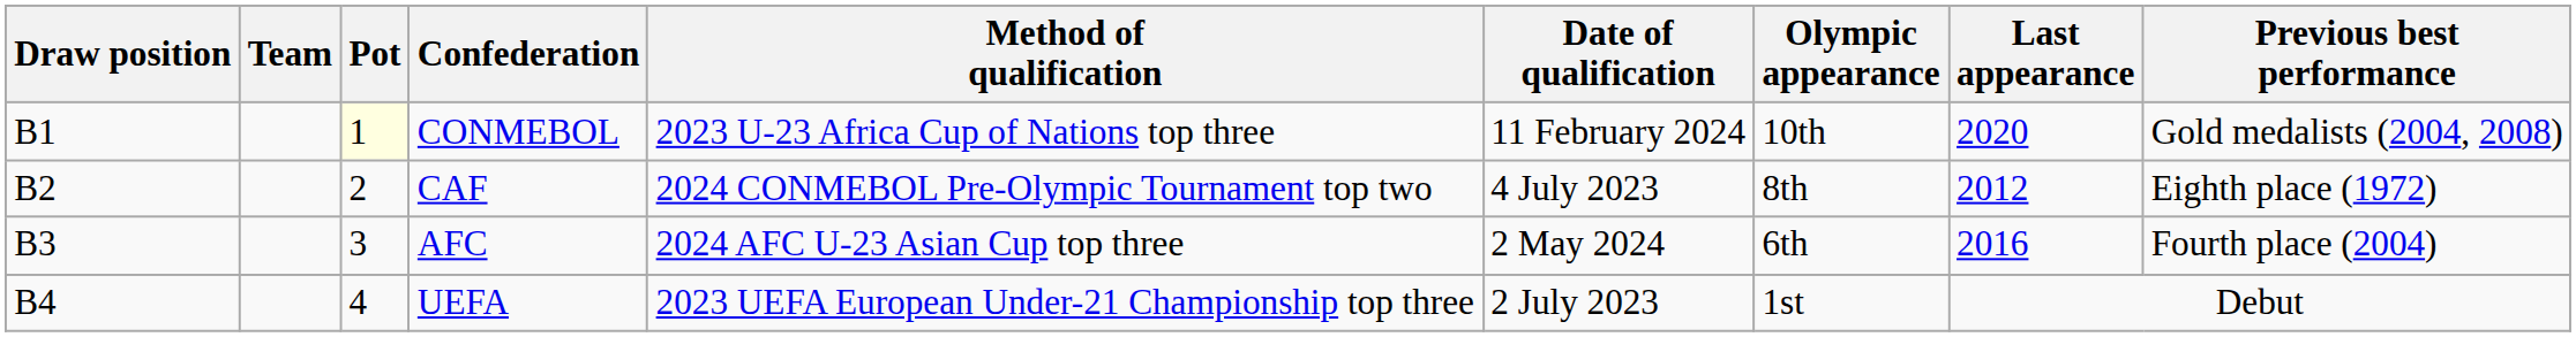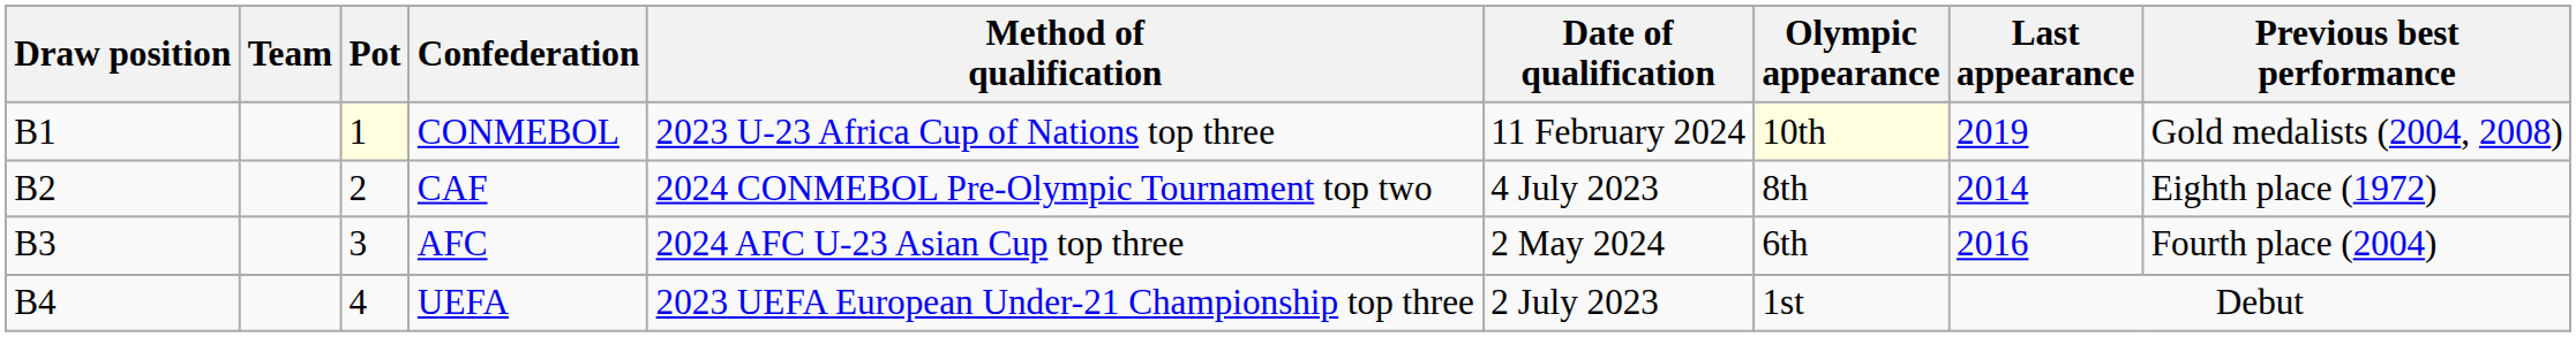CONMEBOL | Olympic appearance: no background -> lightyellow background
CONMEBOL | Last appearance: 2020 -> 2019
CAF | Last appearance: 2012 -> 2014
